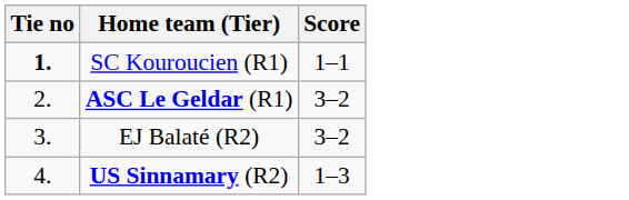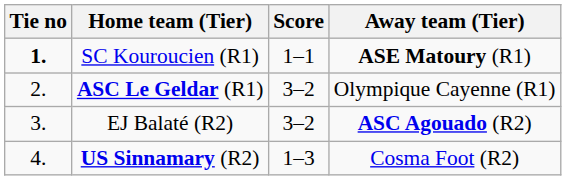+ column: Away team (Tier) | ASE Matoury (R1) | Olympique Cayenne (R1) | ASC Agouado (R2) | Cosma Foot (R2)
